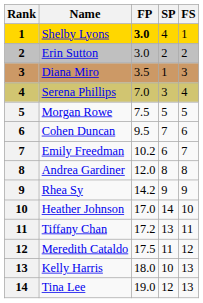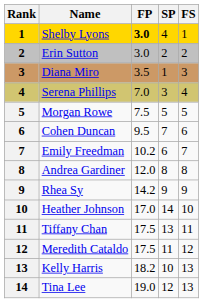Tiffany Chan | FP: 17.2 -> 17.5
Kelly Harris | FP: 18.0 -> 18.2
